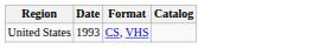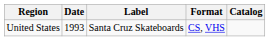+ column: Label | Santa Cruz Skateboards
